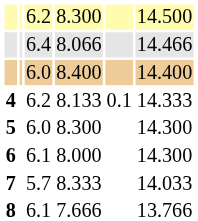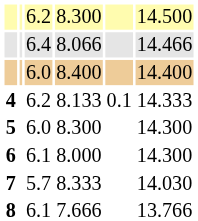8.333 | column 6: 14.033 -> 14.030
